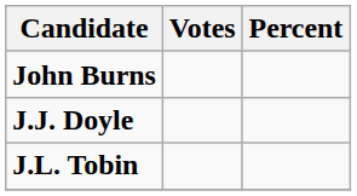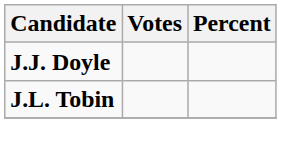- row: John Burns
